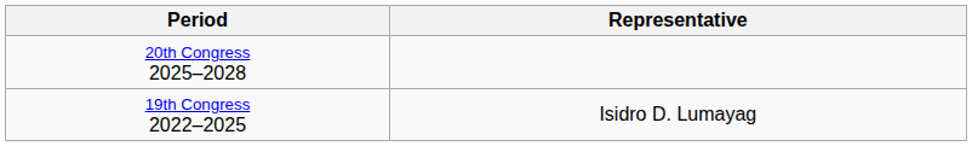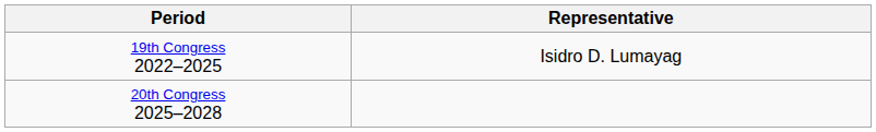rows swapped: 19th Congress 2022–2025 <-> 20th Congress 2025–2028
